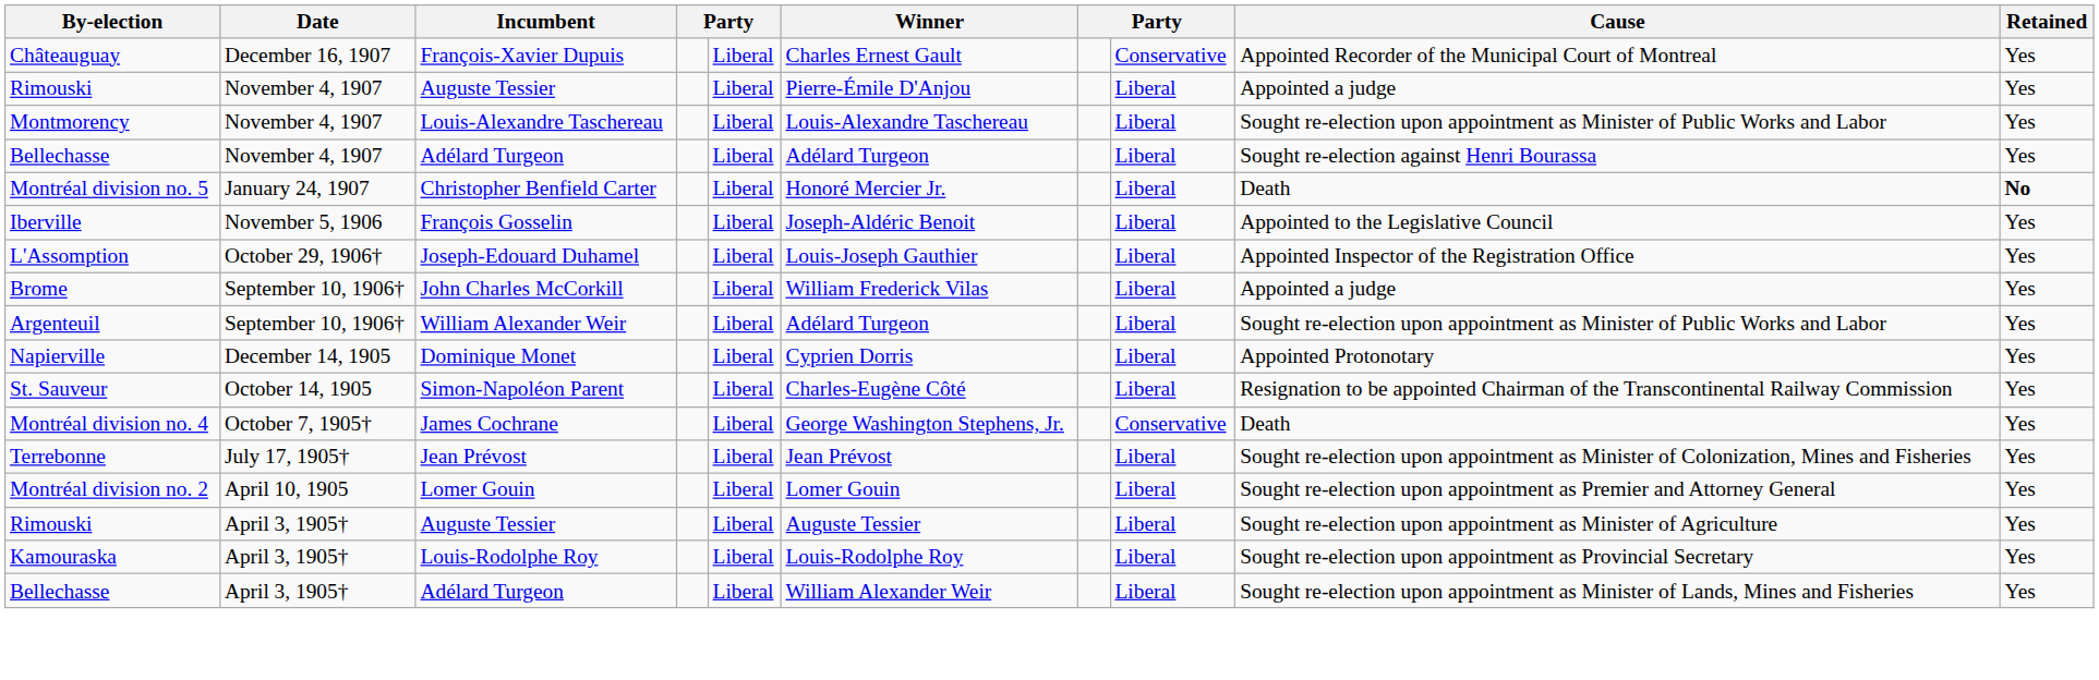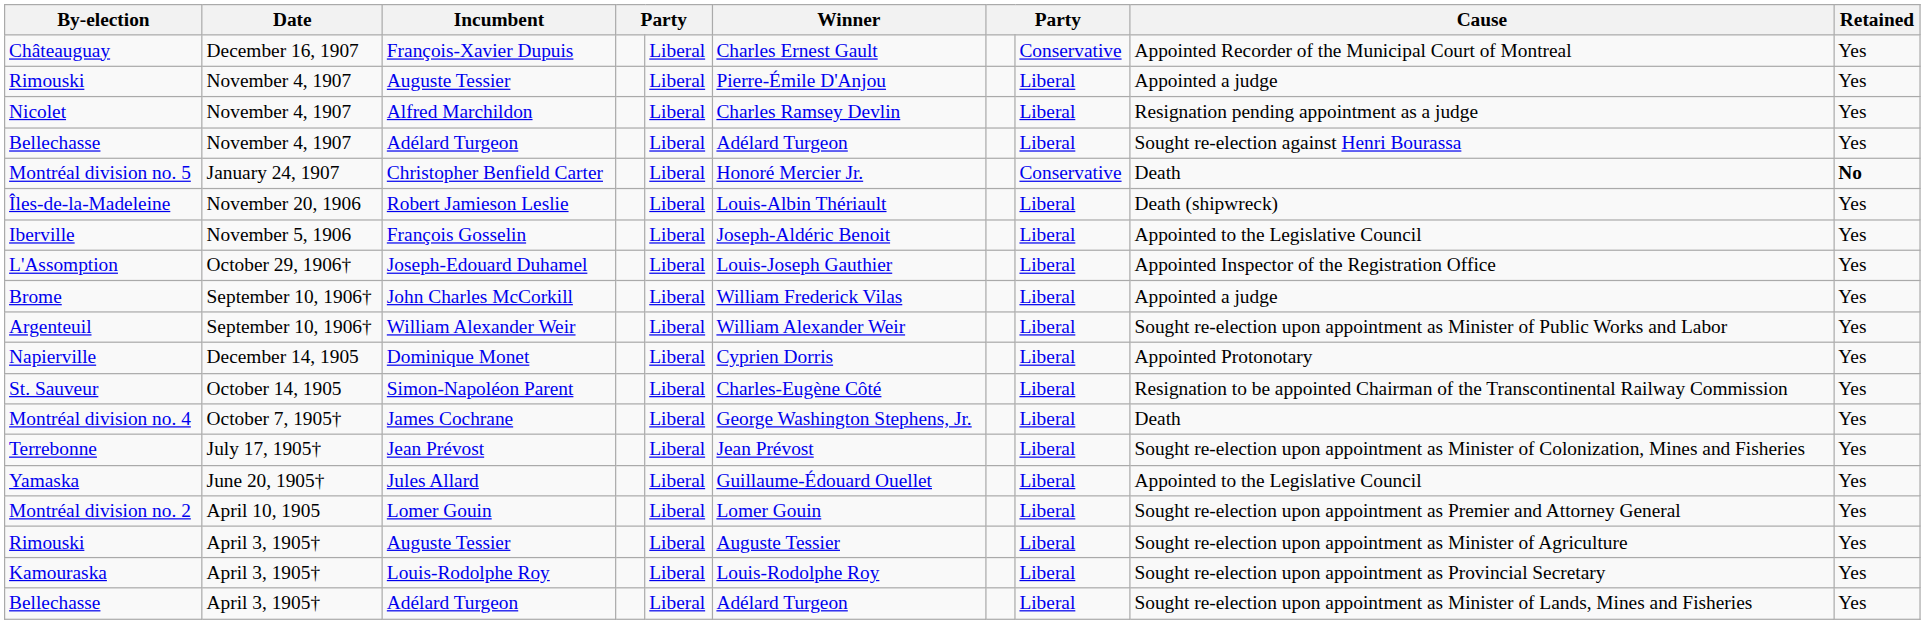+ row: Nicolet | November 4, 1907 | Alfred Marchildon | Liberal | Charles Ramsey Devlin | Liberal | Resignation pending appointment as a judge | Yes
- row: Montmorency | November 4, 1907 | Louis-Alexandre Taschereau | Liberal | Louis-Alexandre Taschereau | Liberal | Sought re-election upon appointment as Minister of Public Works and Labor | Yes
Montréal division no. 5 | column 8: Liberal -> Conservative
+ row: Îles-de-la-Madeleine | November 20, 1906 | Robert Jamieson Leslie | Liberal | Louis-Albin Thériault | Liberal | Death (shipwreck) | Yes
Argenteuil | Winner: Adélard Turgeon -> William Alexander Weir
Montréal division no. 4 | column 8: Conservative -> Liberal
+ row: Yamaska | June 20, 1905† | Jules Allard | Liberal | Guillaume-Édouard Ouellet | Liberal | Appointed to the Legislative Council | Yes
Bellechasse / April 3, 1905† | Winner: William Alexander Weir -> Adélard Turgeon
